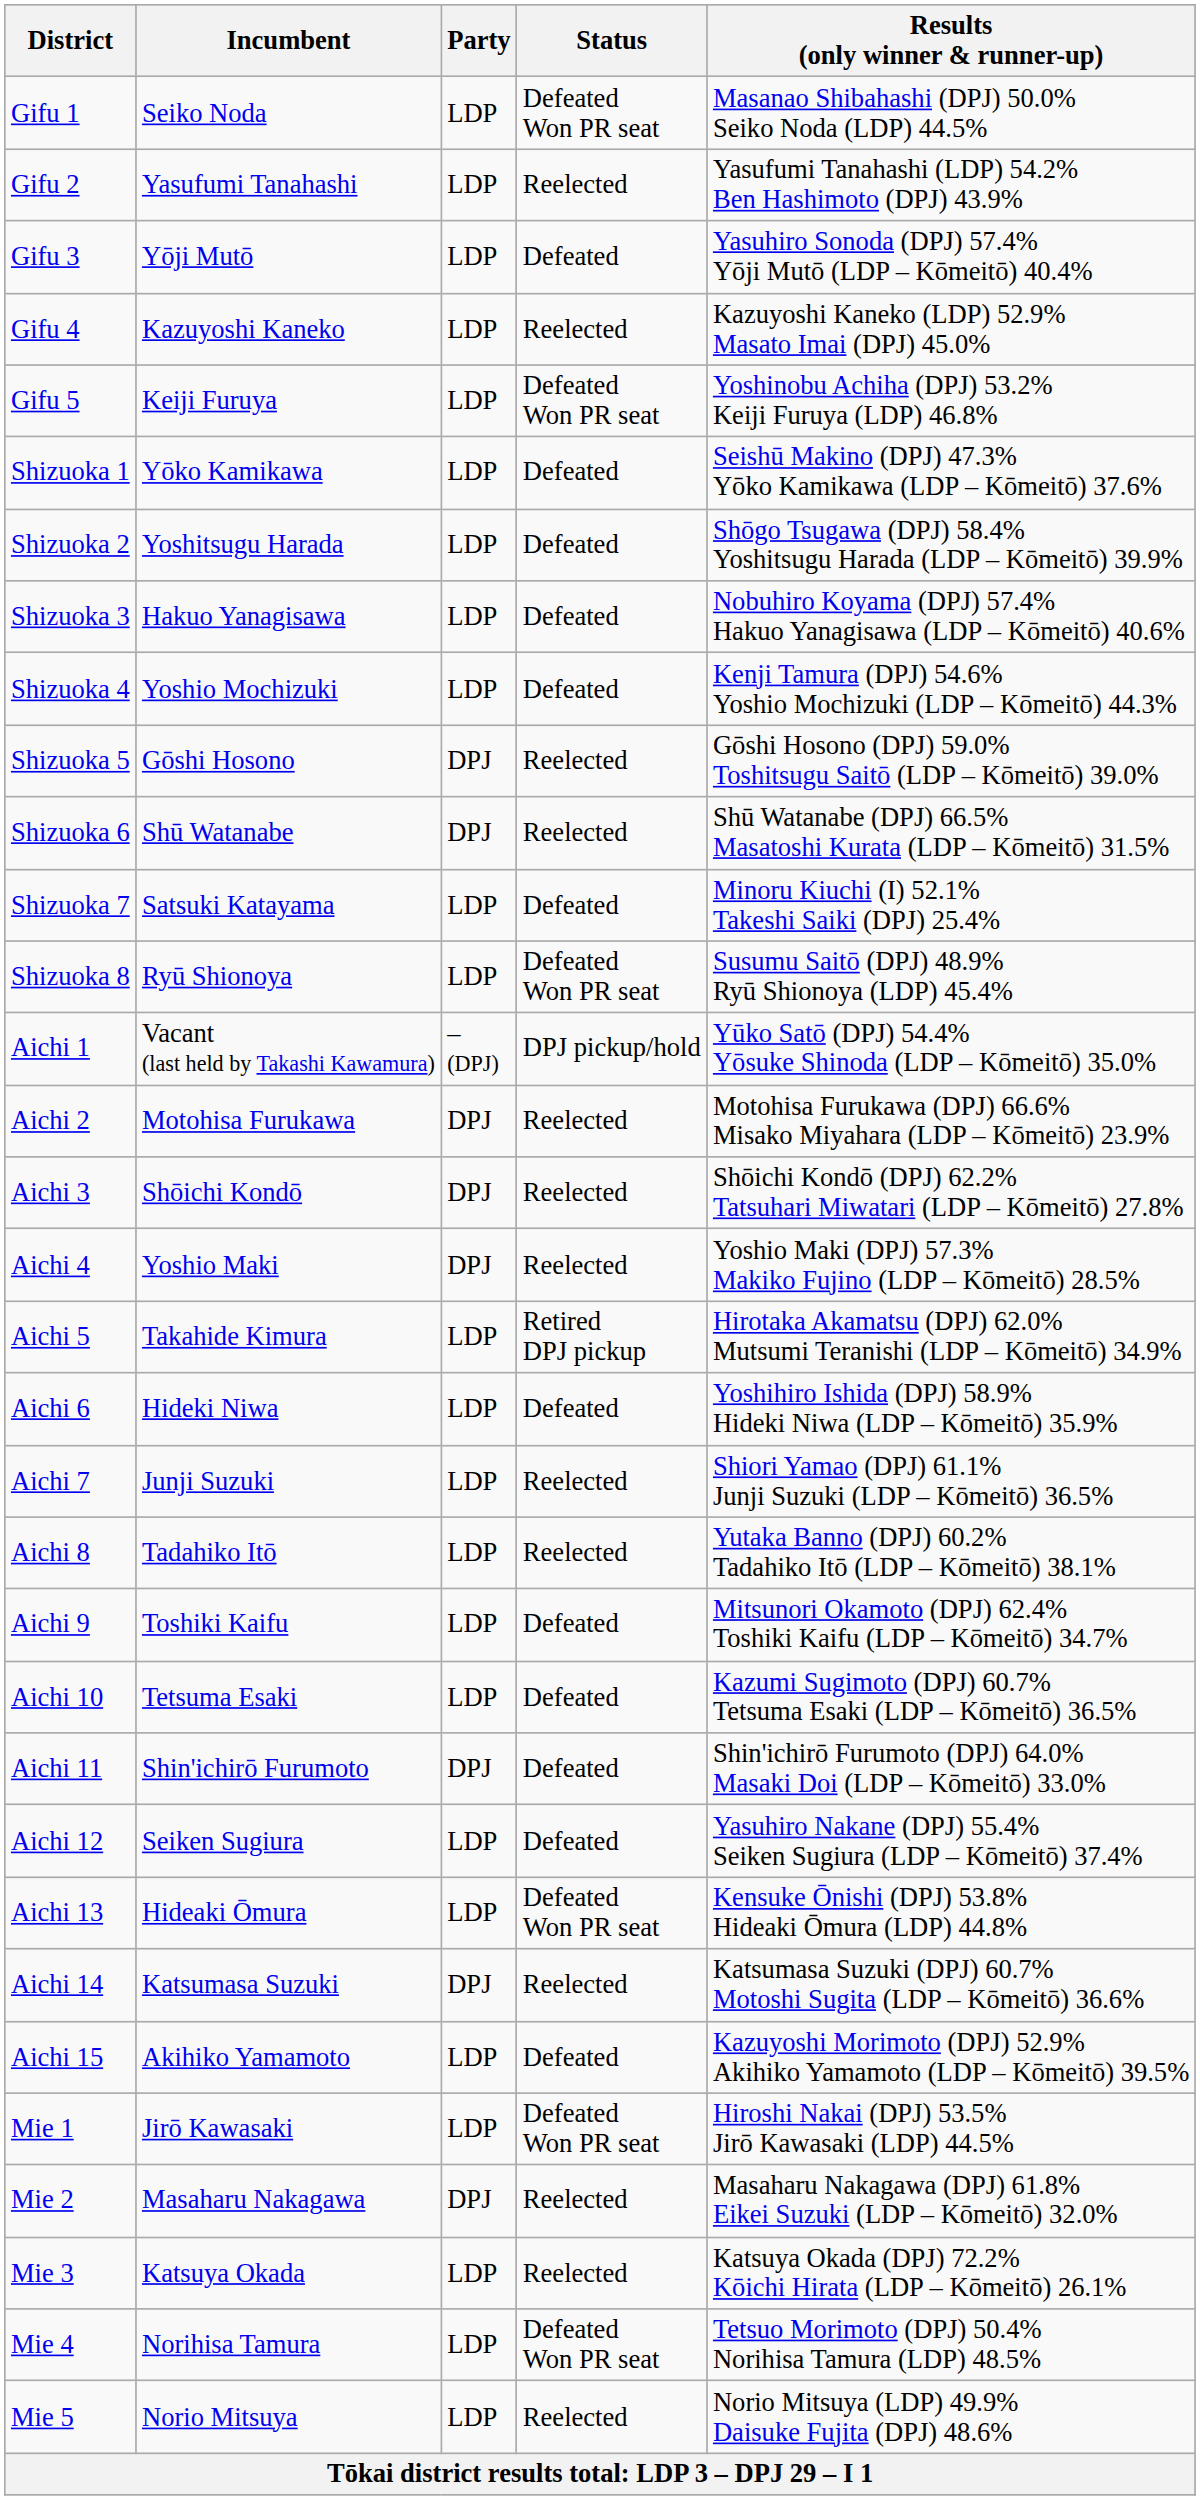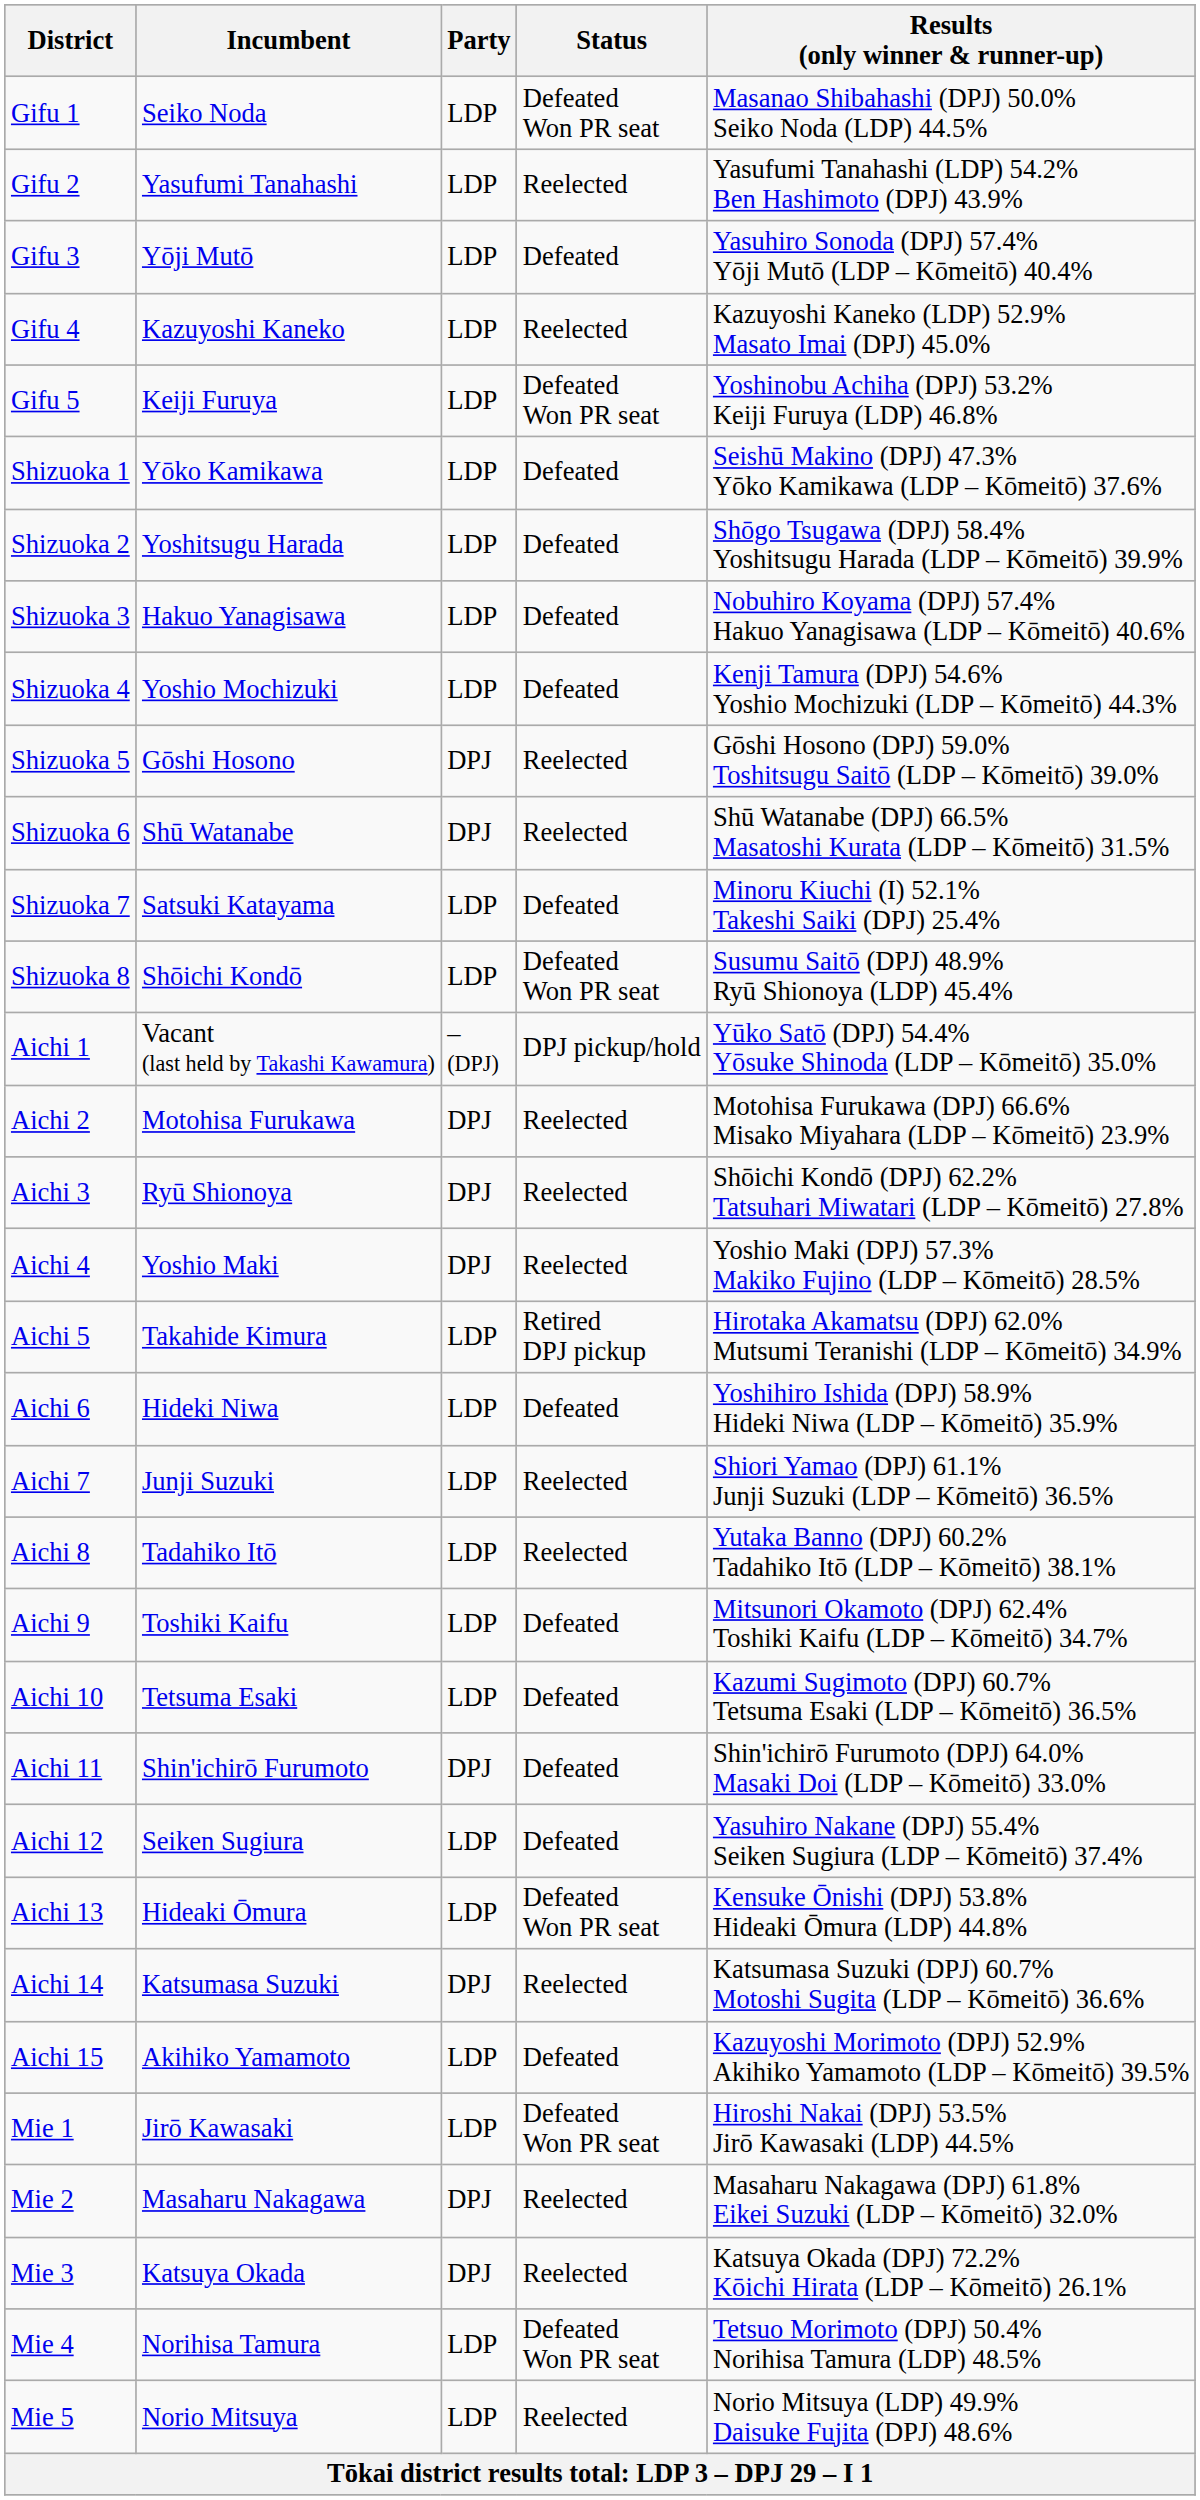Shizuoka 8 | Incumbent: Ryū Shionoya -> Shōichi Kondō
Aichi 3 | Incumbent: Shōichi Kondō -> Ryū Shionoya
Mie 3 | Party: LDP -> DPJ
